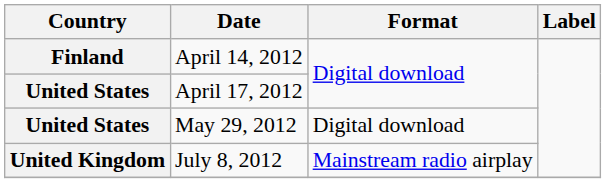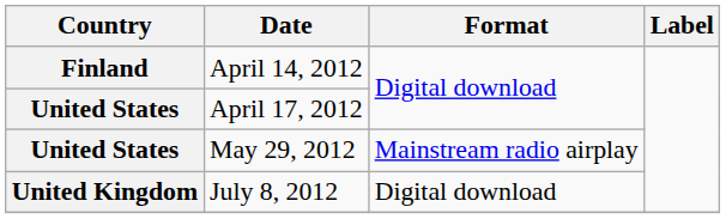May 29, 2012 | Format: Digital download -> Mainstream radio airplay
July 8, 2012 | Format: Mainstream radio airplay -> Digital download
